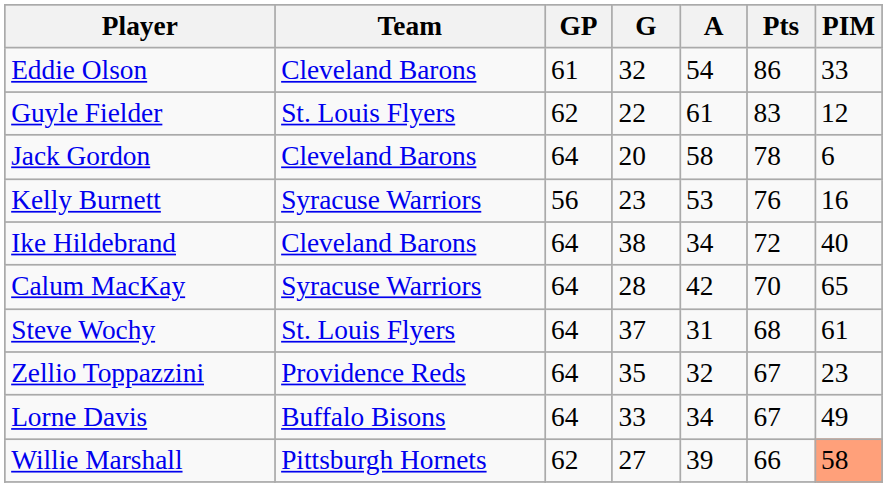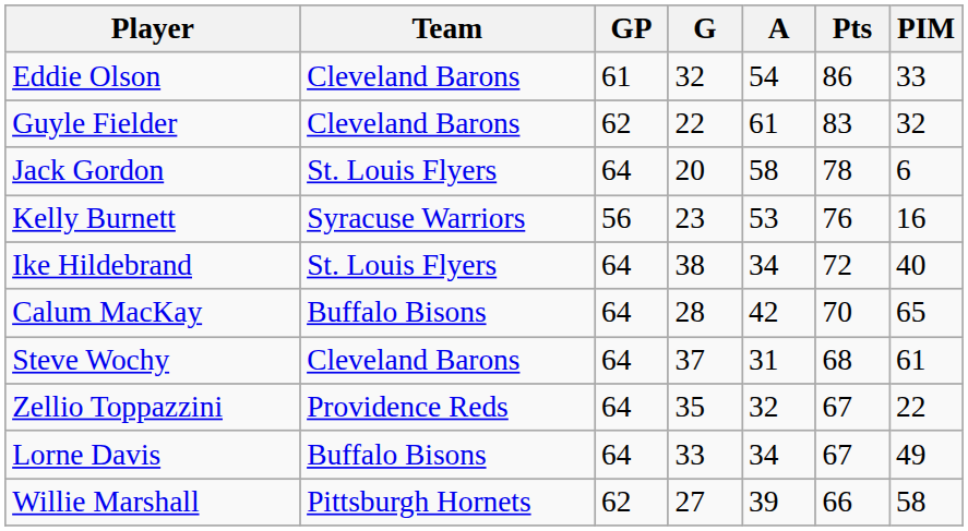Guyle Fielder | Team: St. Louis Flyers -> Cleveland Barons
Guyle Fielder | PIM: 12 -> 32
Jack Gordon | Team: Cleveland Barons -> St. Louis Flyers
Ike Hildebrand | Team: Cleveland Barons -> St. Louis Flyers
Calum MacKay | Team: Syracuse Warriors -> Buffalo Bisons
Steve Wochy | Team: St. Louis Flyers -> Cleveland Barons
Zellio Toppazzini | PIM: 23 -> 22
Willie Marshall | PIM: lightsalmon background -> no background
